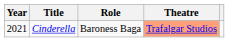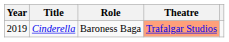Cinderella | Year: 2021 -> 2019
